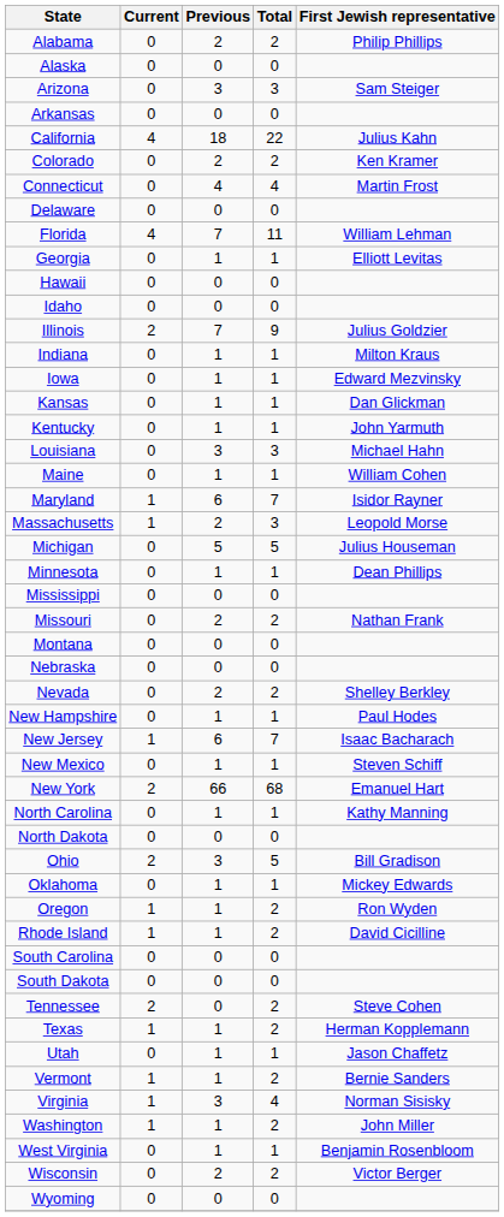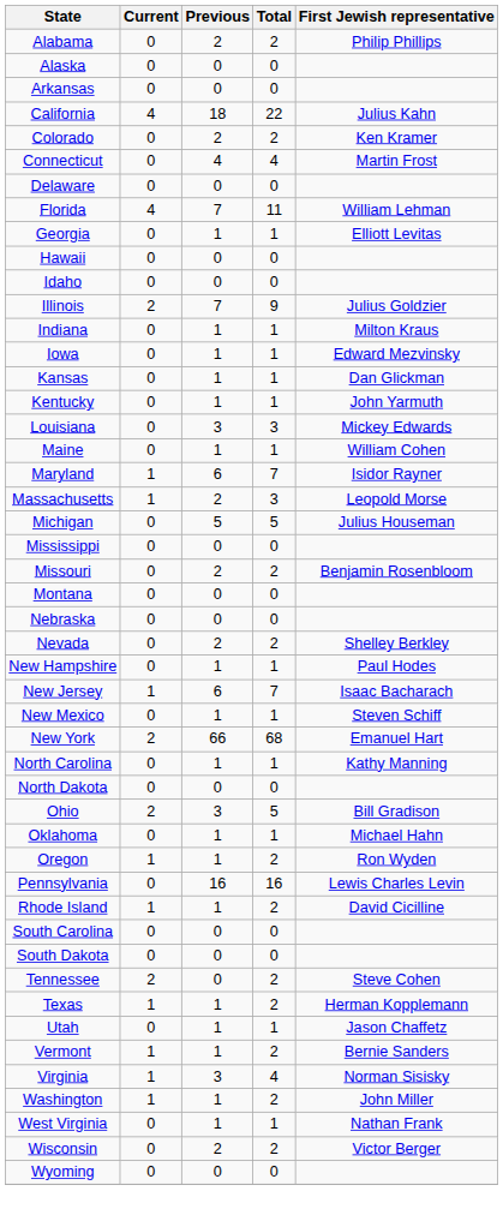- row: Arizona | 0 | 3 | 3 | Sam Steiger
Louisiana | First Jewish representative: Michael Hahn -> Mickey Edwards
- row: Minnesota | 0 | 1 | 1 | Dean Phillips
Missouri | First Jewish representative: Nathan Frank -> Benjamin Rosenbloom
Oklahoma | First Jewish representative: Mickey Edwards -> Michael Hahn
+ row: Pennsylvania | 0 | 16 | 16 | Lewis Charles Levin
West Virginia | First Jewish representative: Benjamin Rosenbloom -> Nathan Frank
